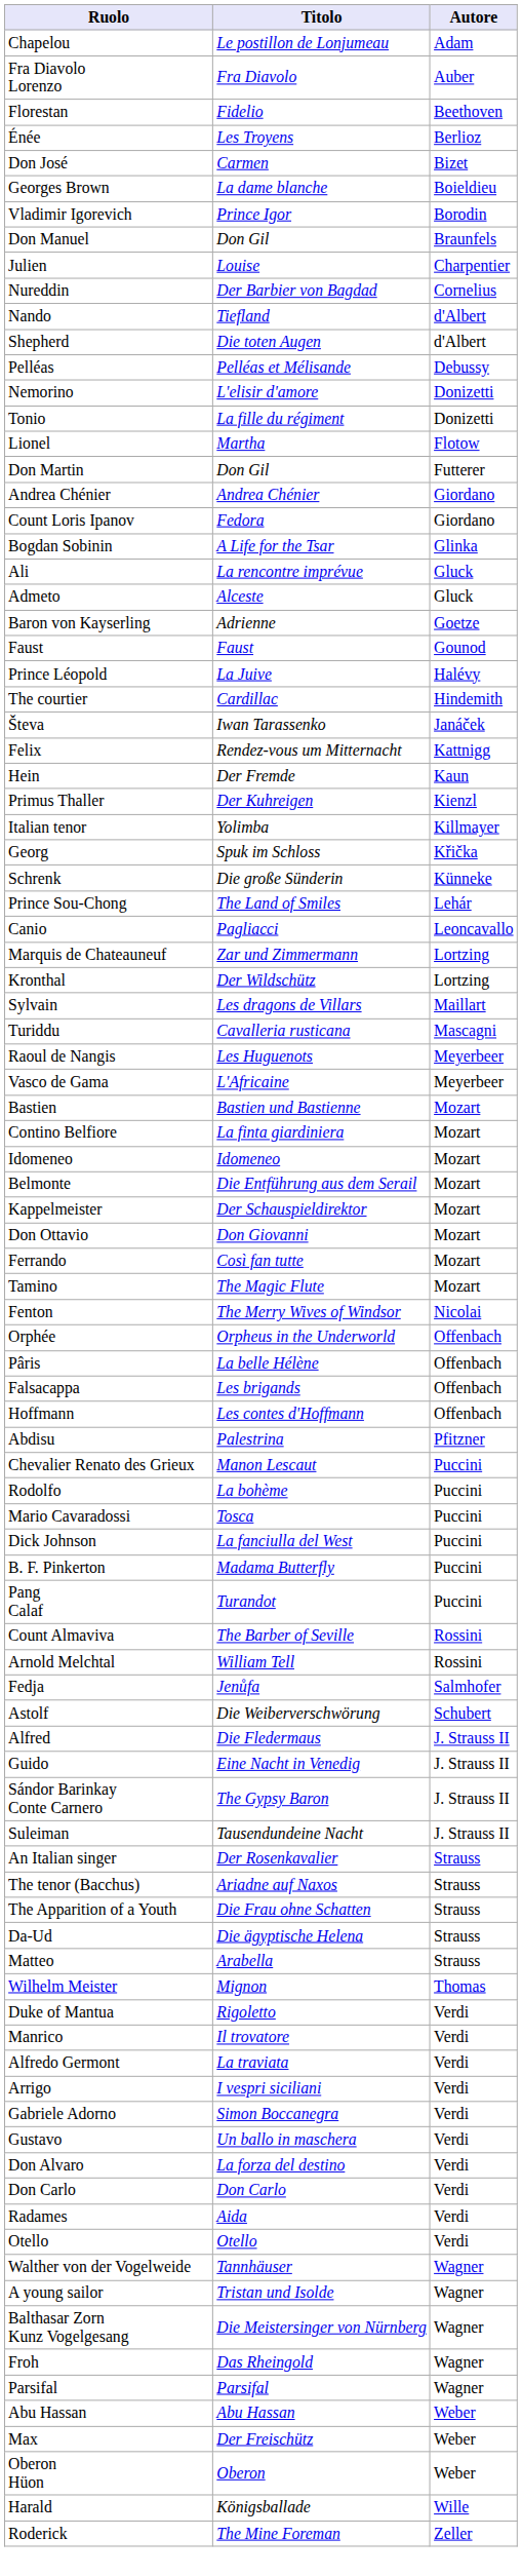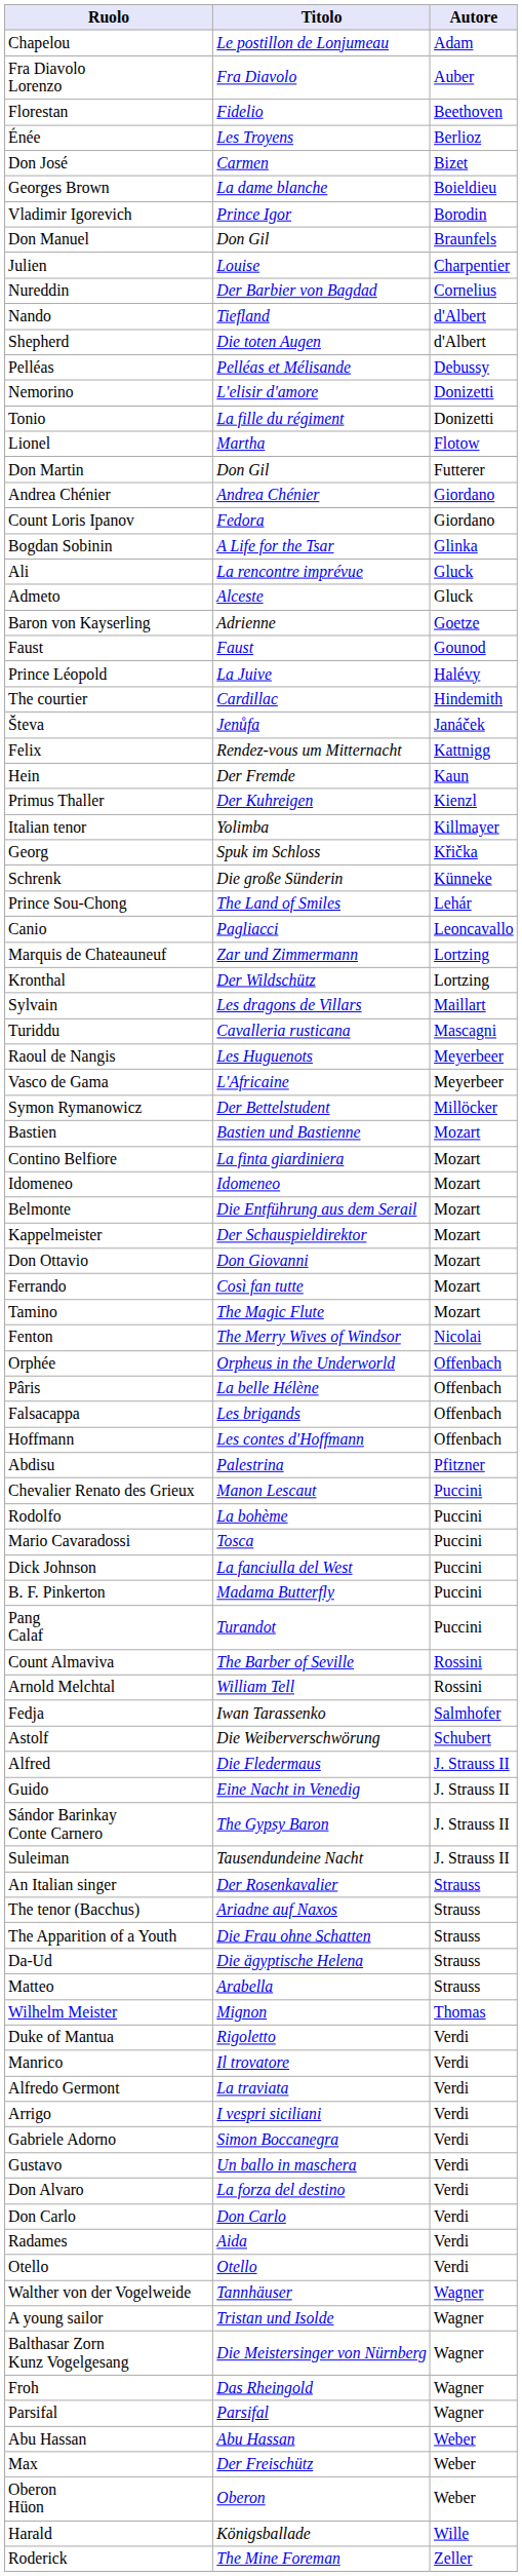Števa | Titolo: Iwan Tarassenko -> Jenůfa
+ row: Symon Rymanowicz | Der Bettelstudent | Millöcker
Fedja | Titolo: Jenůfa -> Iwan Tarassenko
